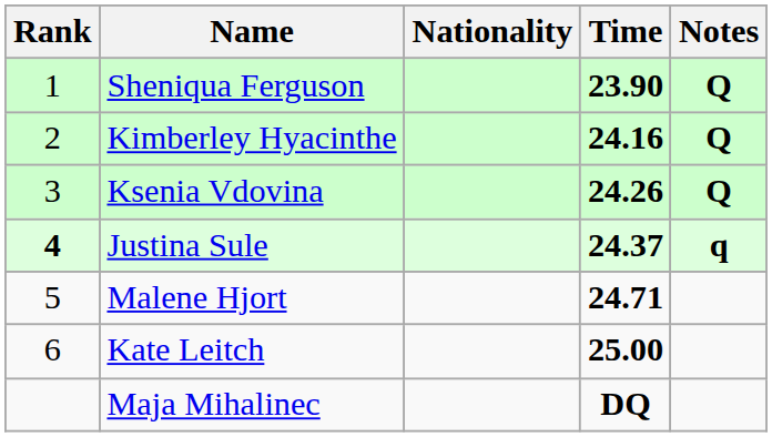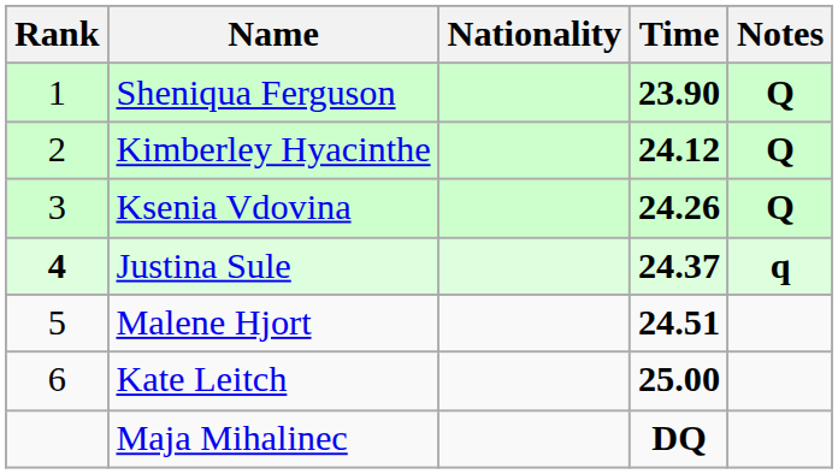Kimberley Hyacinthe | Time: 24.16 -> 24.12
Malene Hjort | Time: 24.71 -> 24.51
